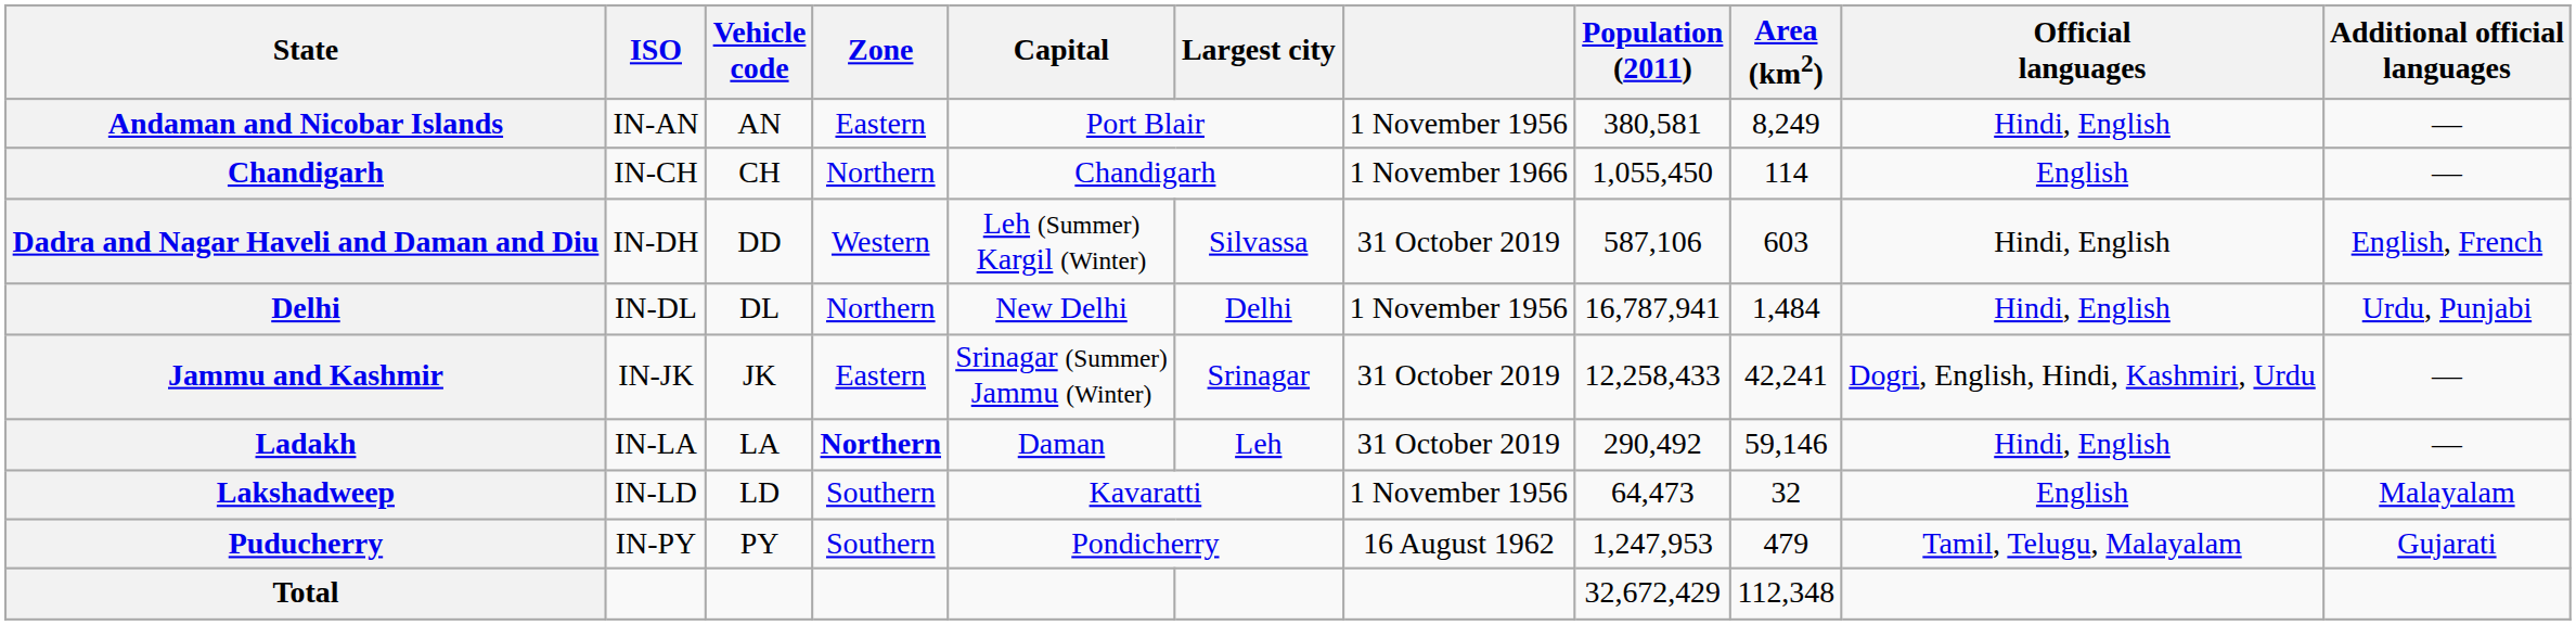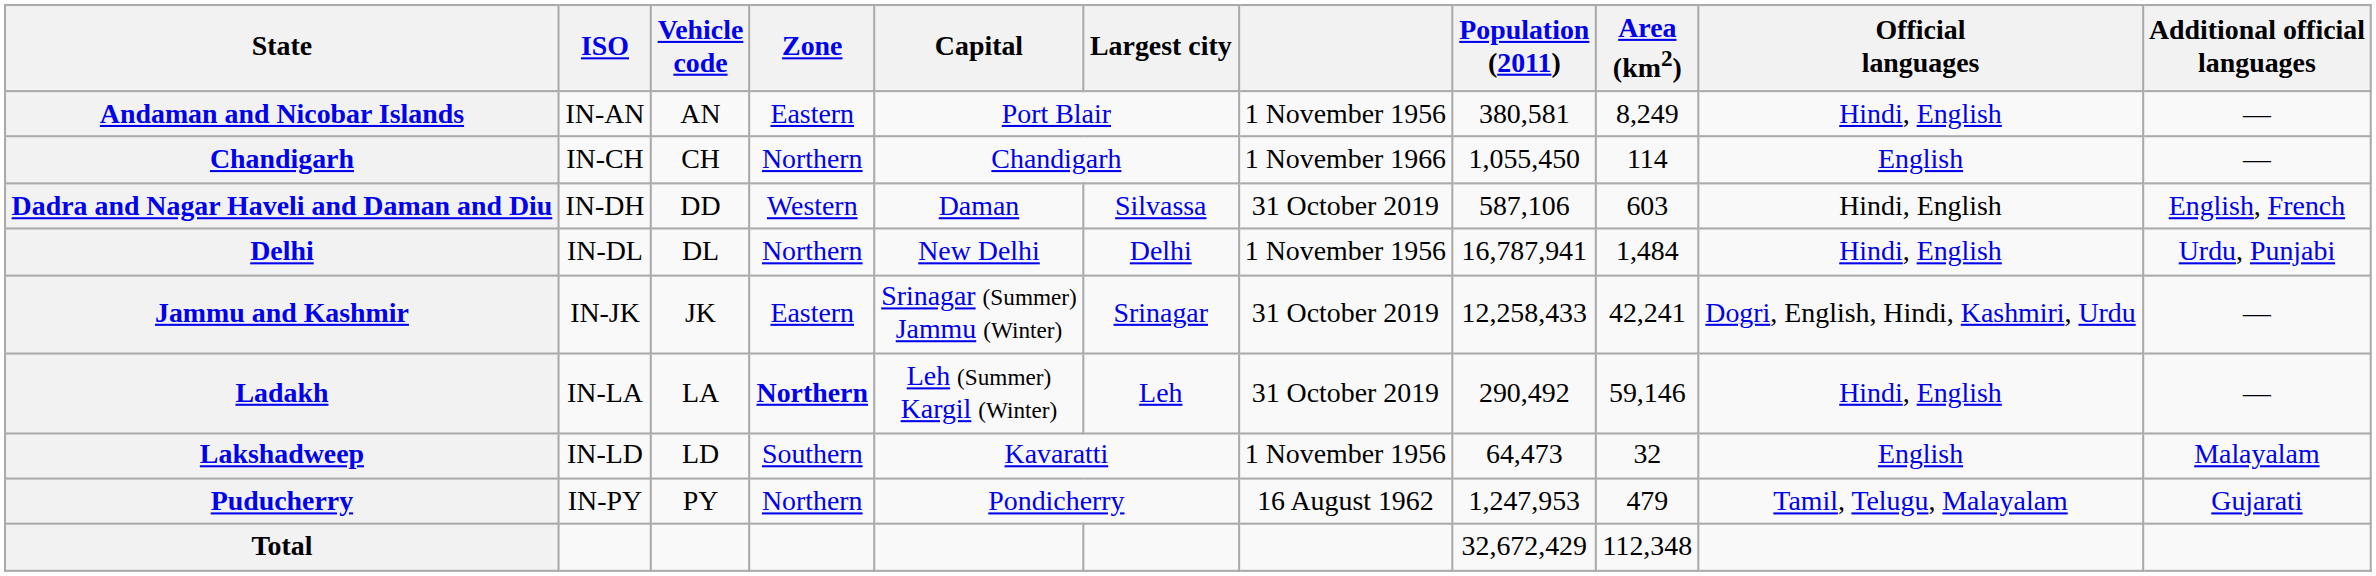Dadra and Nagar Haveli and Daman and Diu | Capital: Leh (Summer) Kargil (Winter) -> Daman
Ladakh | Capital: Daman -> Leh (Summer) Kargil (Winter)
Puducherry | Zone: Southern -> Northern
